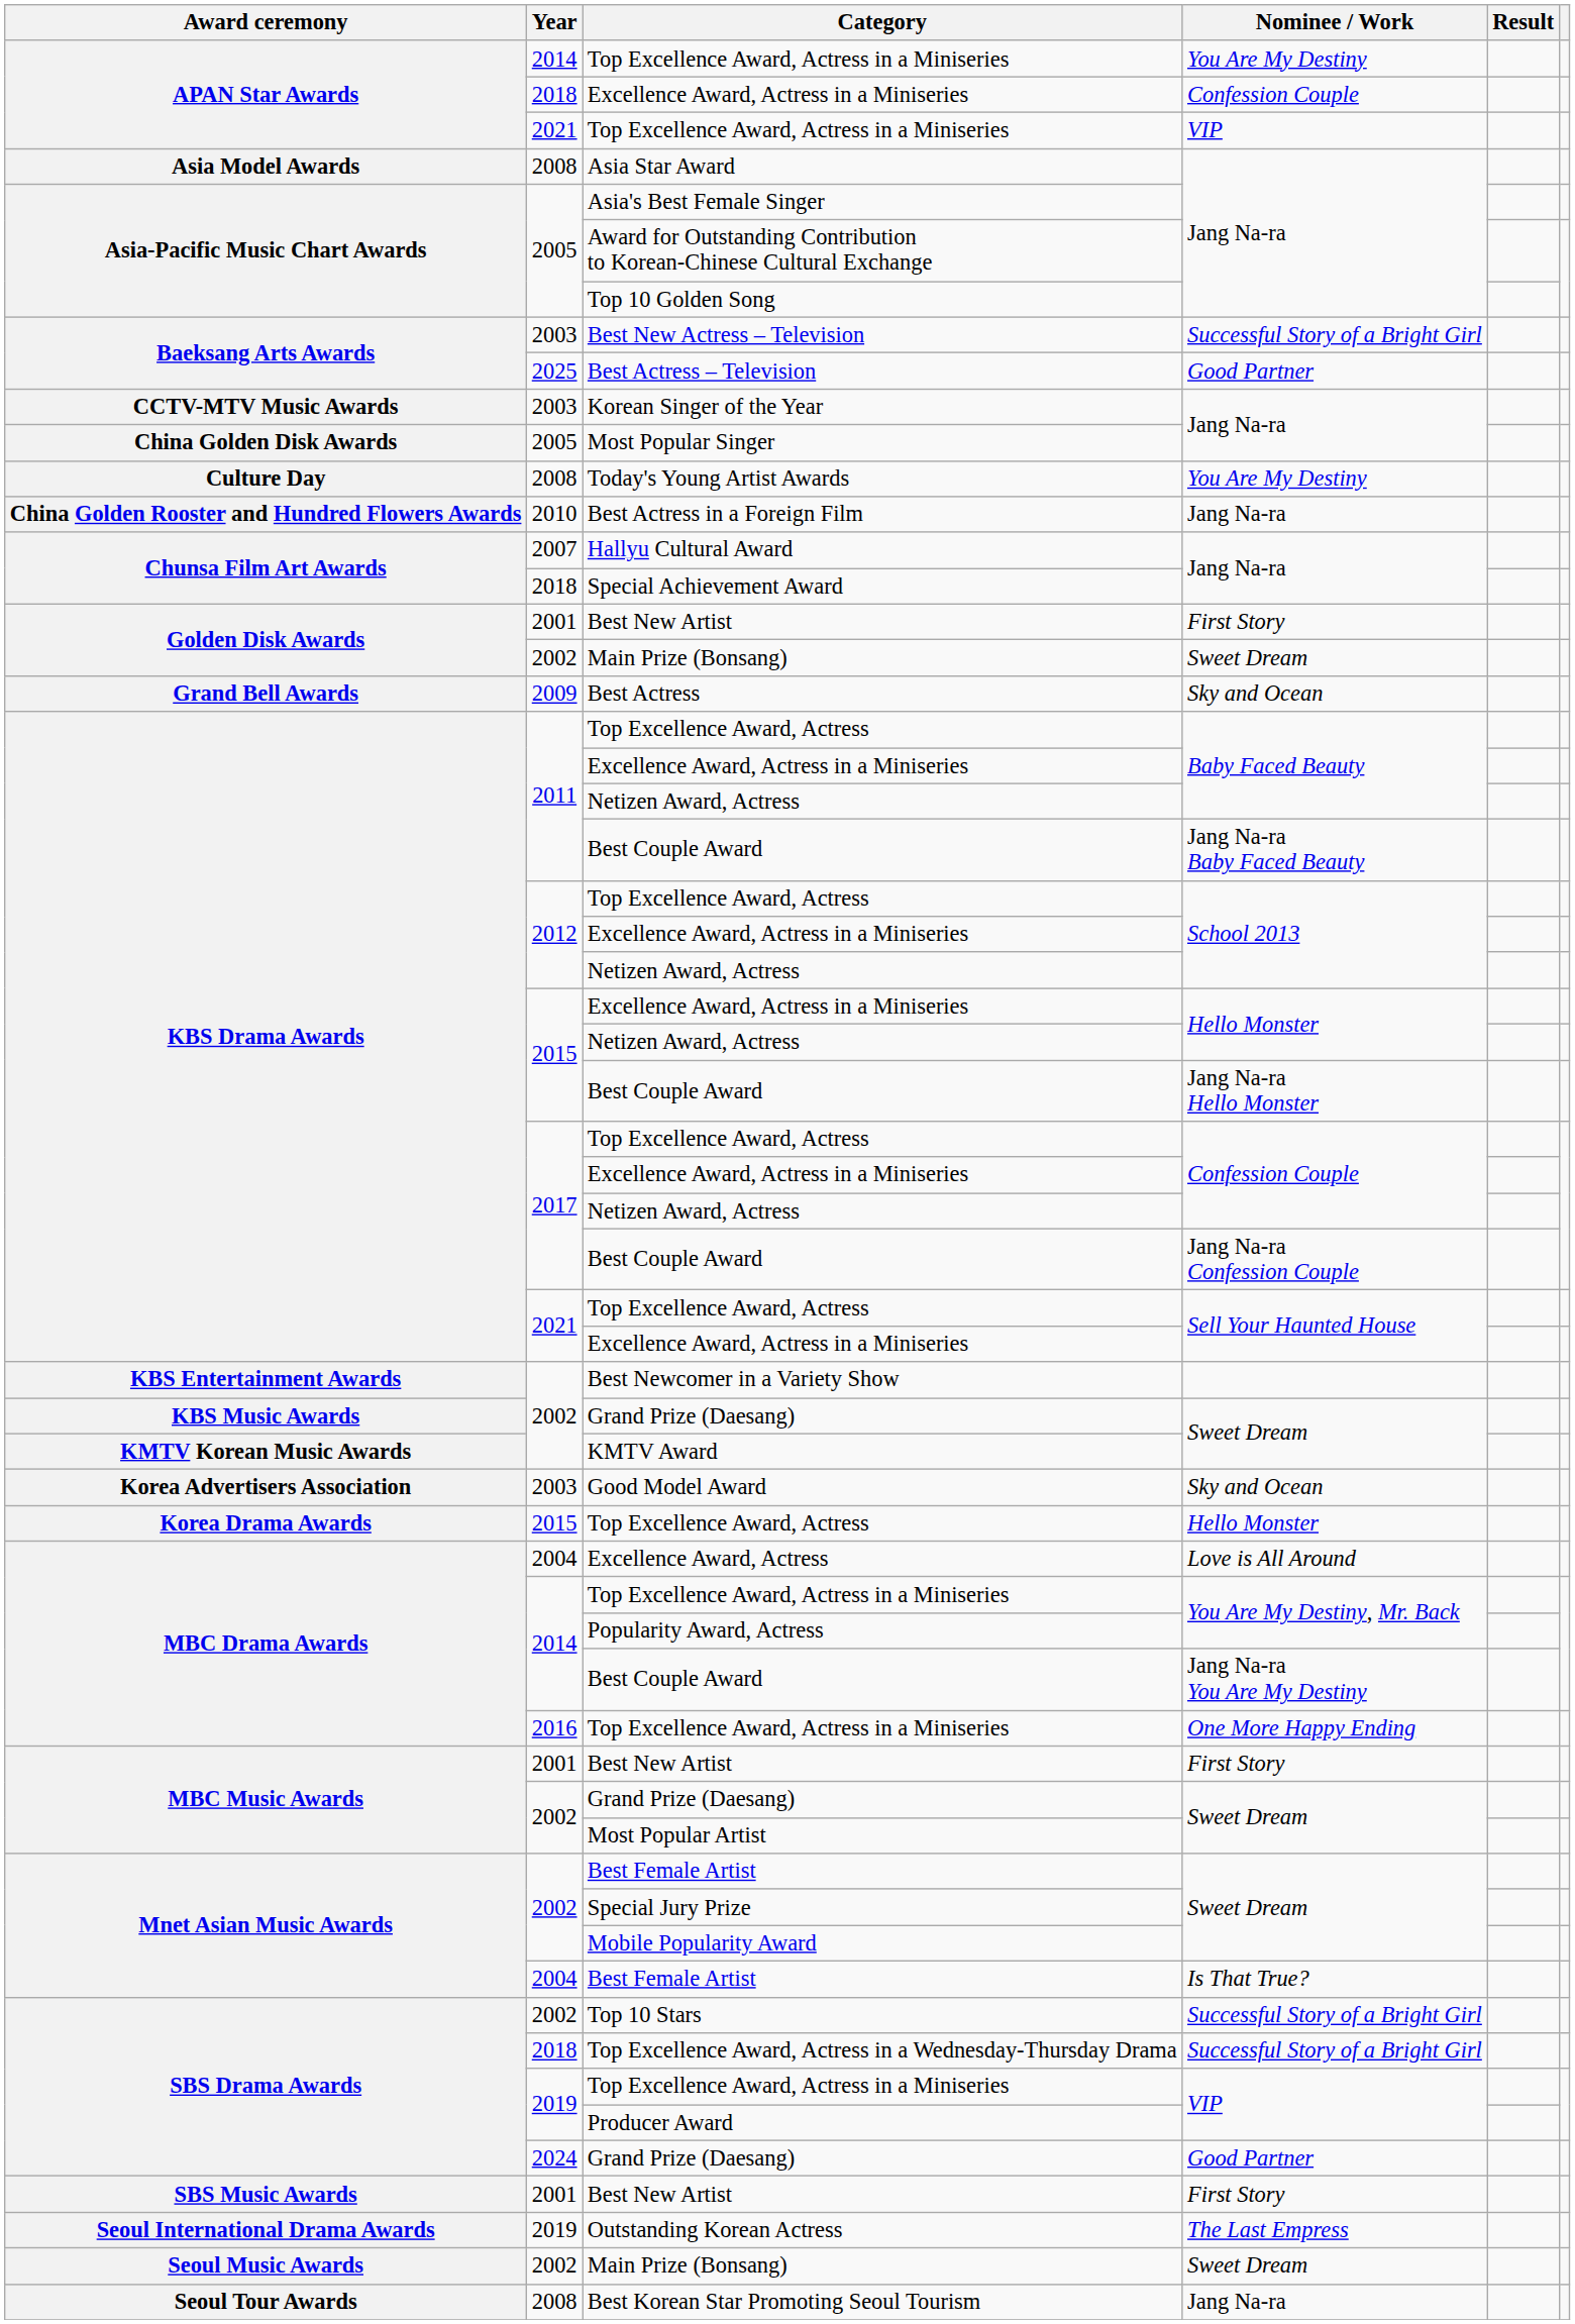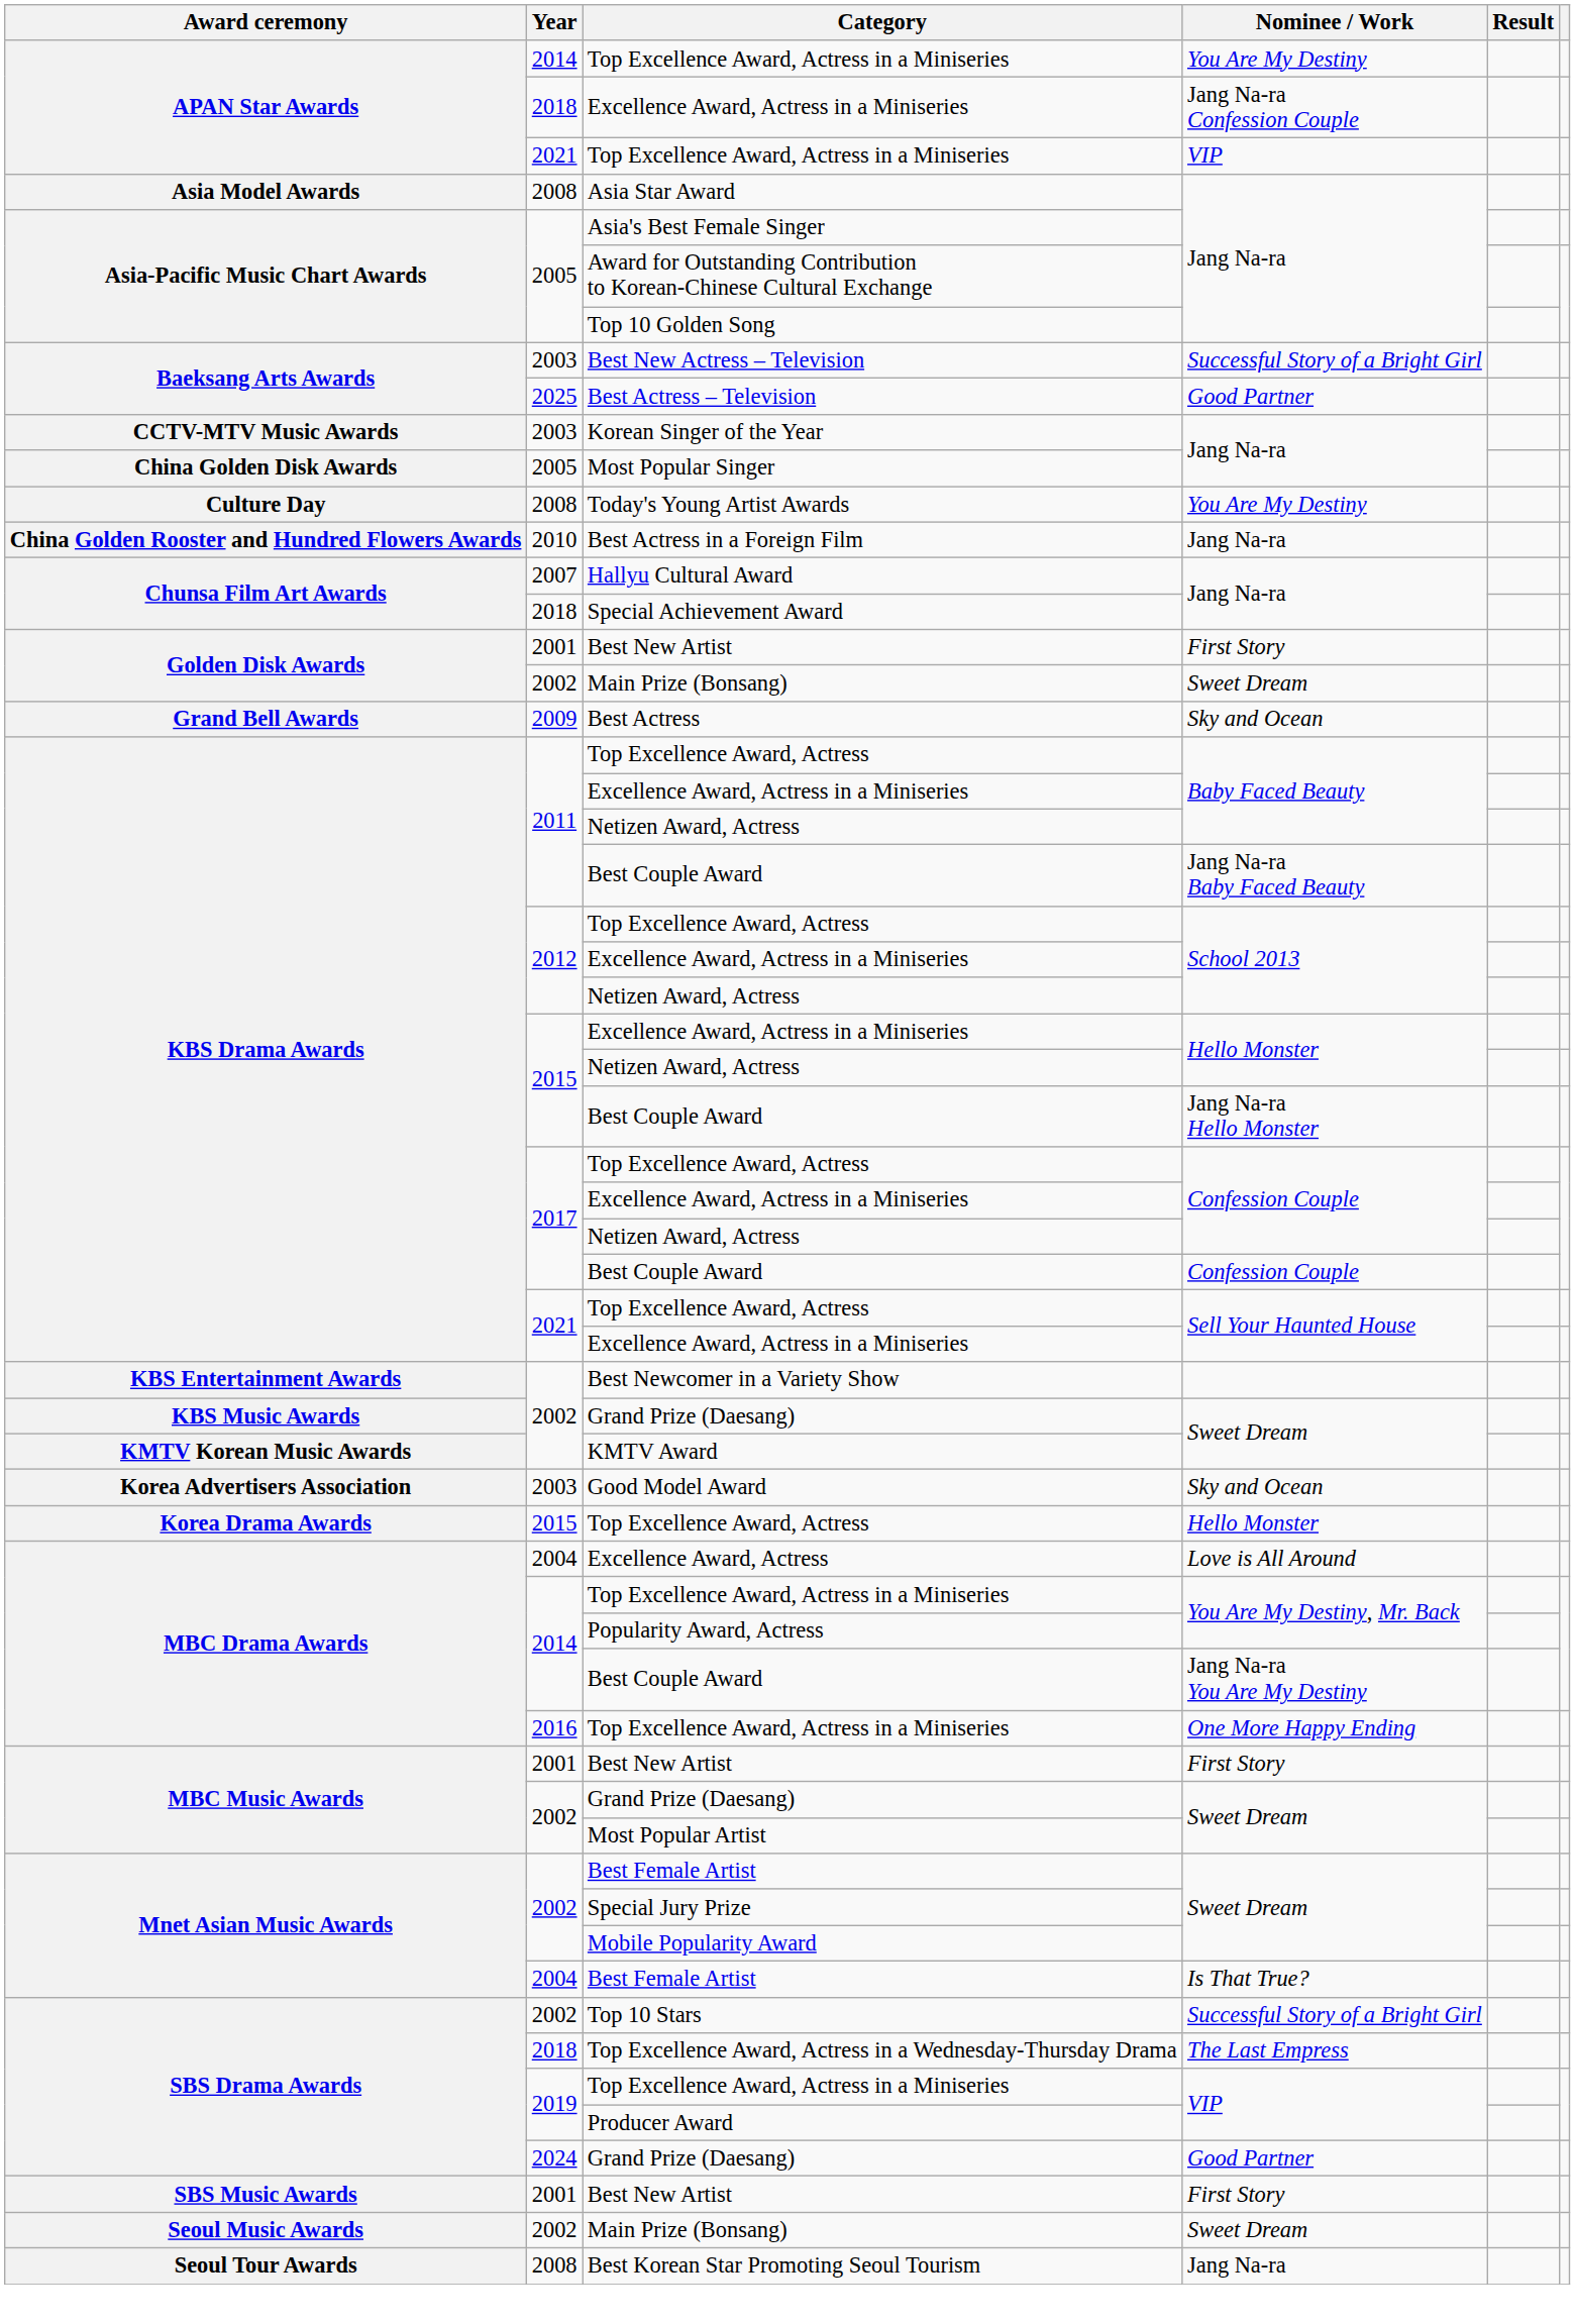2018 / Excellence Award, Actress in a Miniseries | Nominee / Work: Confession Couple -> Jang Na-ra Confession Couple
2017 / Best Couple Award | Nominee / Work: Jang Na-ra Confession Couple -> Confession Couple
Top Excellence Award, Actress in a Wednesday-Thursday Drama | Nominee / Work: Successful Story of a Bright Girl -> The Last Empress
- row: Seoul International Drama Awards | 2019 | Outstanding Korean Actress | The Last Empress
